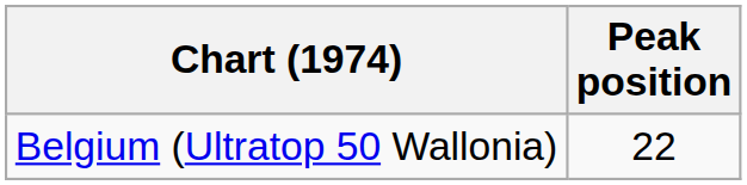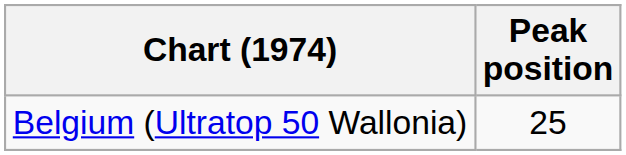Belgium (Ultratop 50 Wallonia) | Peak position: 22 -> 25
